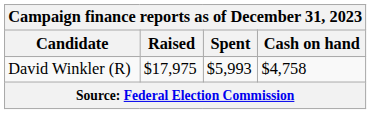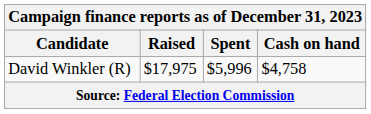David Winkler (R) | Spent: $5,993 -> $5,996
